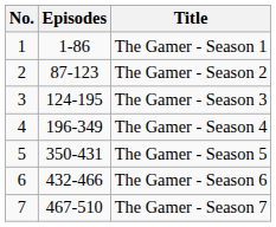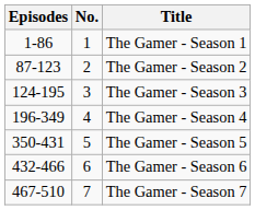columns swapped: No. <-> Episodes
